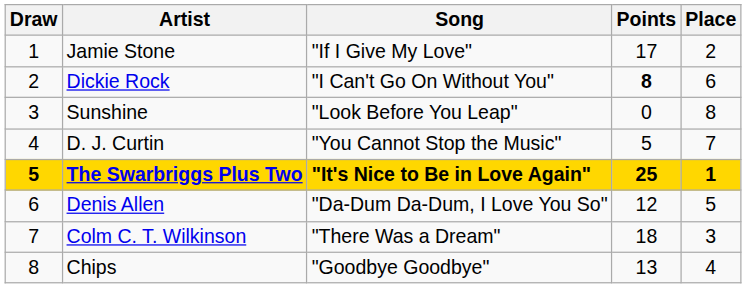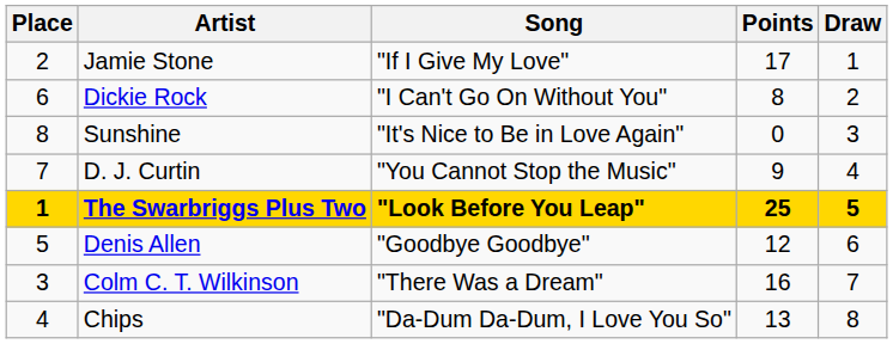columns swapped: Draw <-> Place
Dickie Rock | Points: bold -> normal
Sunshine | Song: "Look Before You Leap" -> "It's Nice to Be in Love Again"
D. J. Curtin | Points: 5 -> 9
The Swarbriggs Plus Two | Song: "It's Nice to Be in Love Again" -> "Look Before You Leap"
Denis Allen | Song: "Da-Dum Da-Dum, I Love You So" -> "Goodbye Goodbye"
Colm C. T. Wilkinson | Points: 18 -> 16
Chips | Song: "Goodbye Goodbye" -> "Da-Dum Da-Dum, I Love You So"
